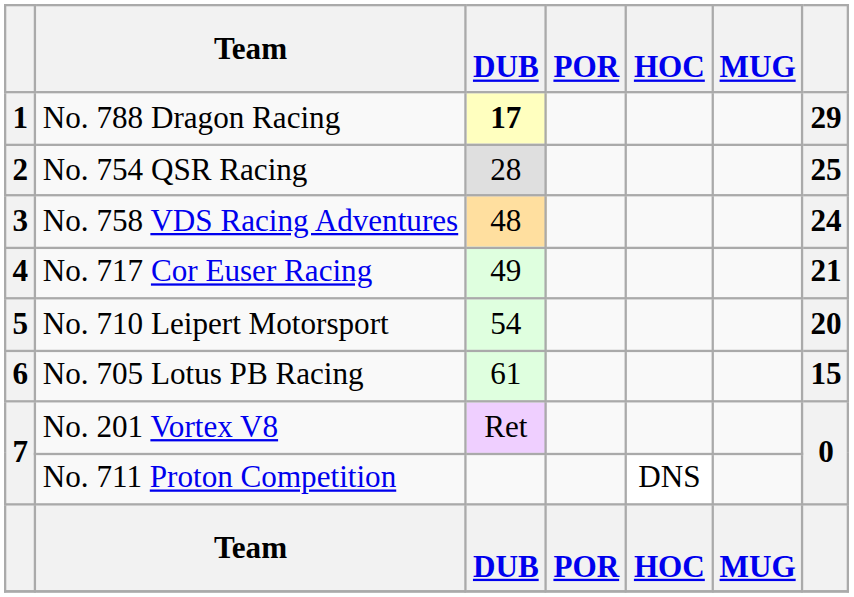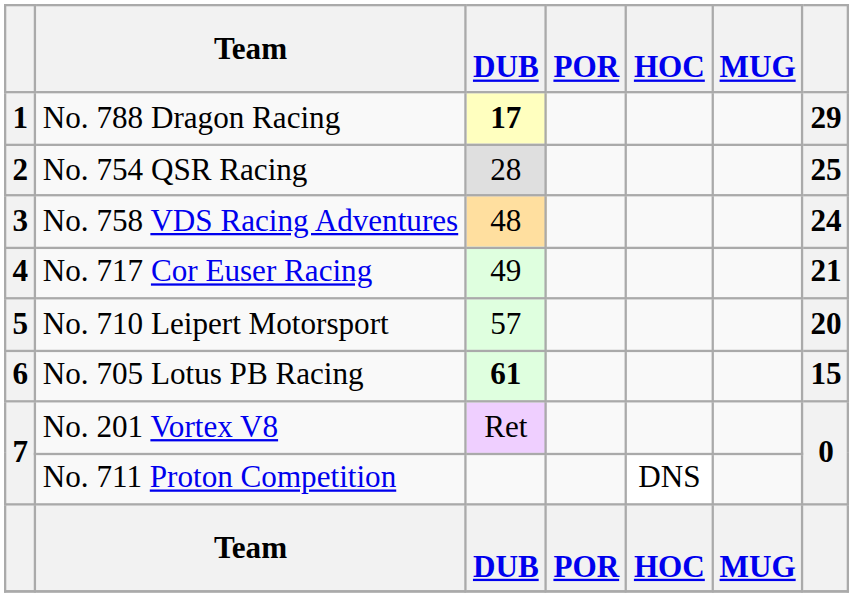No. 710 Leipert Motorsport | DUB: 54 -> 57
No. 705 Lotus PB Racing | DUB: normal -> bold
